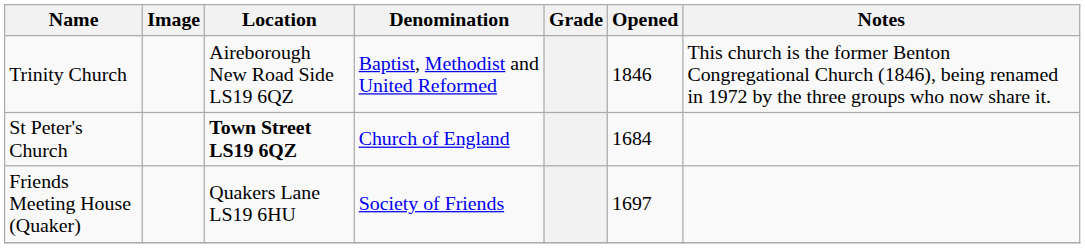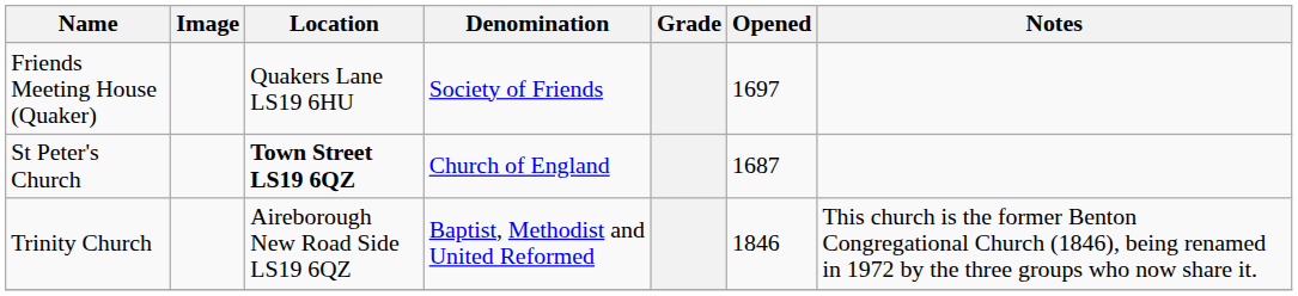rows swapped: Friends Meeting House (Quaker) <-> Trinity Church
St Peter's Church | Opened: 1684 -> 1687
